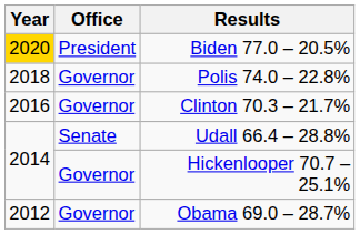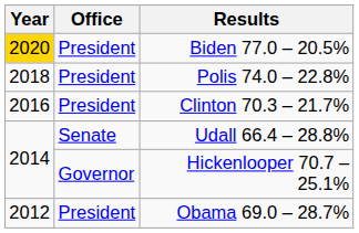Polis 74.0 – 22.8% | Office: Governor -> President
Clinton 70.3 – 21.7% | Office: Governor -> President
Obama 69.0 – 28.7% | Office: Governor -> President
